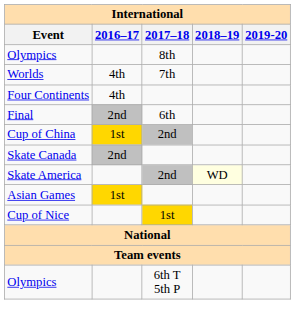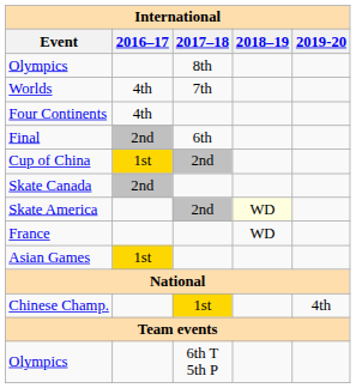+ row: France | WD
- row: Cup of Nice | 1st
+ row: Chinese Champ. | 1st | 4th
